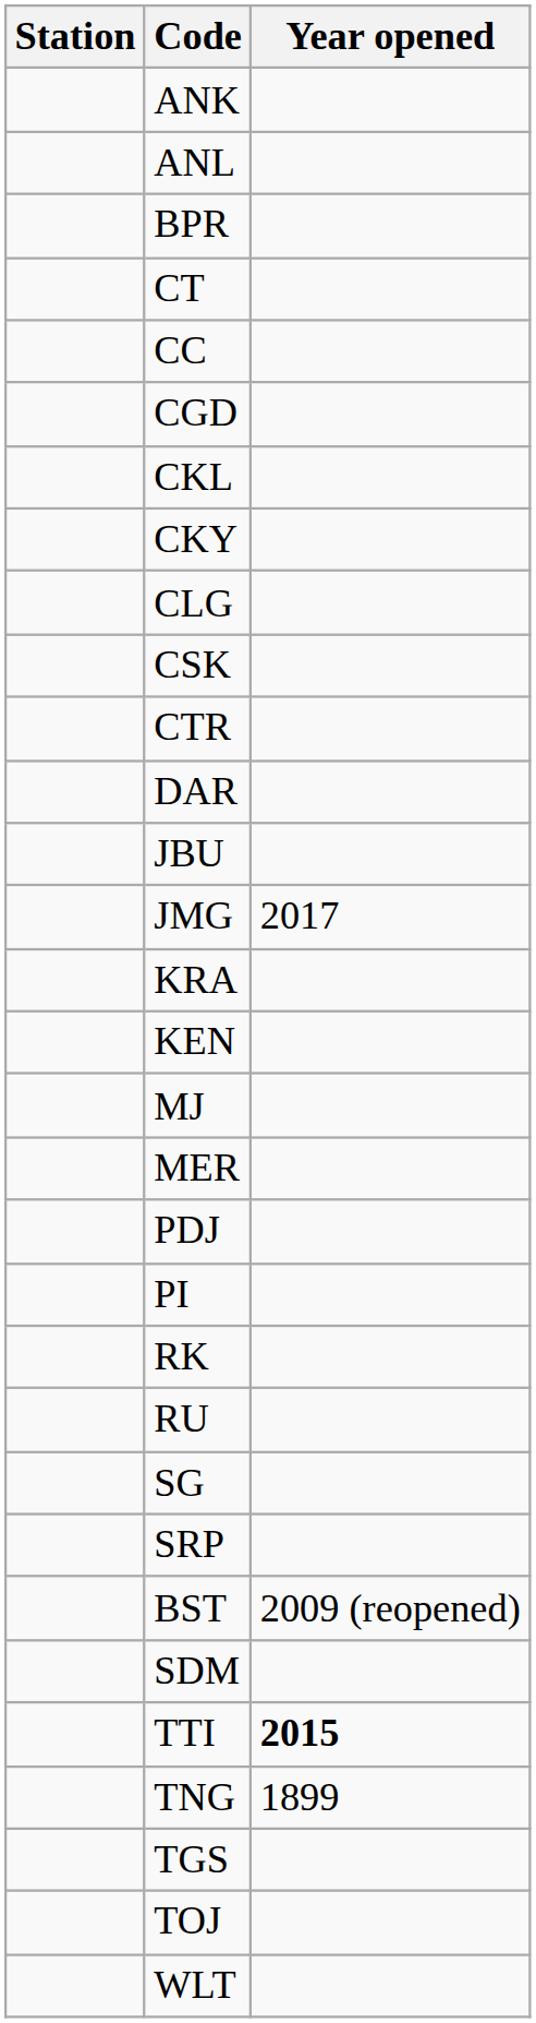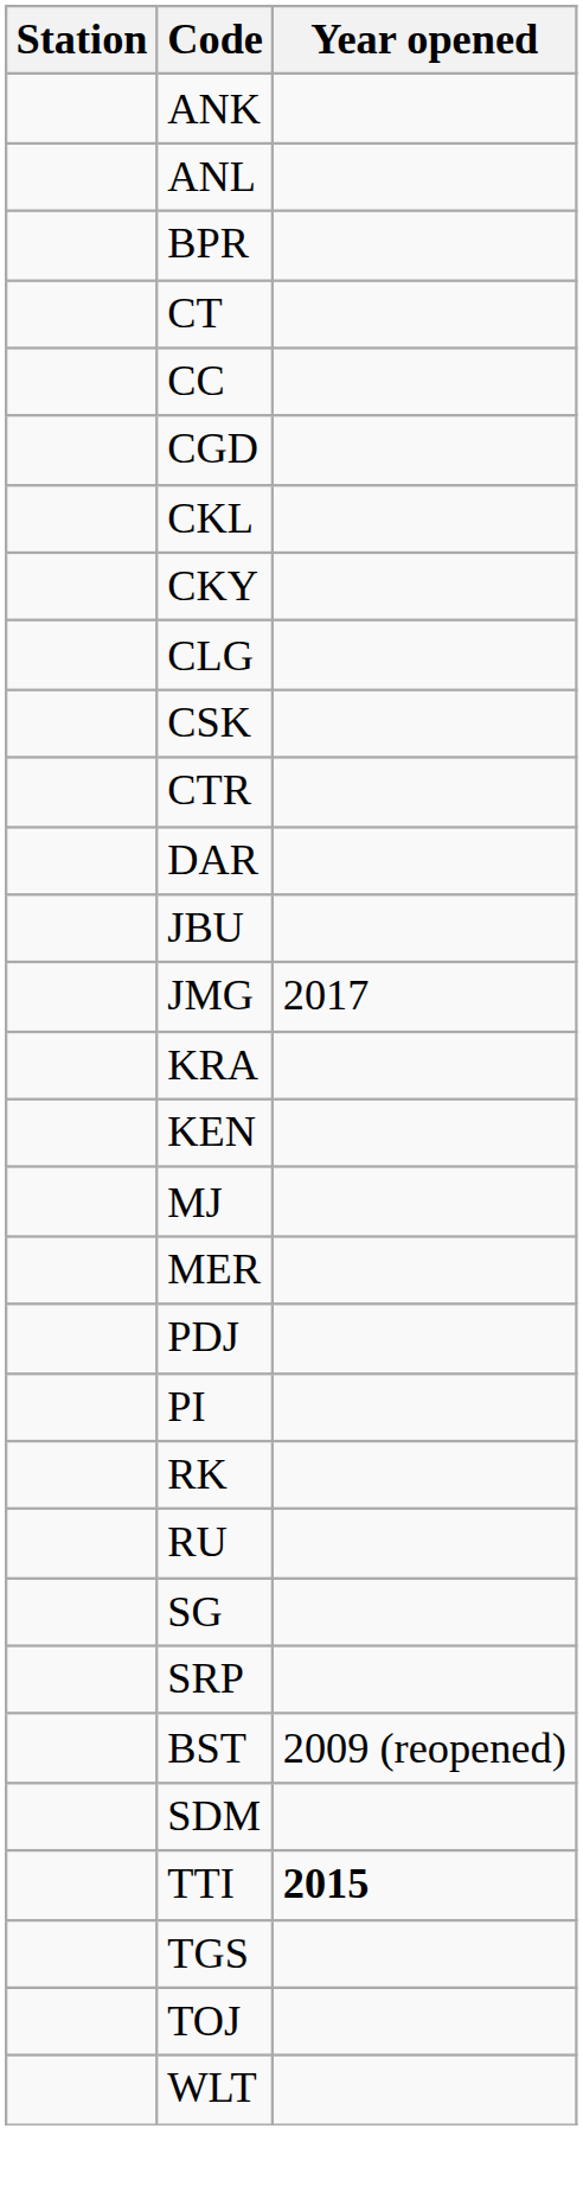- row: TNG | 1899
